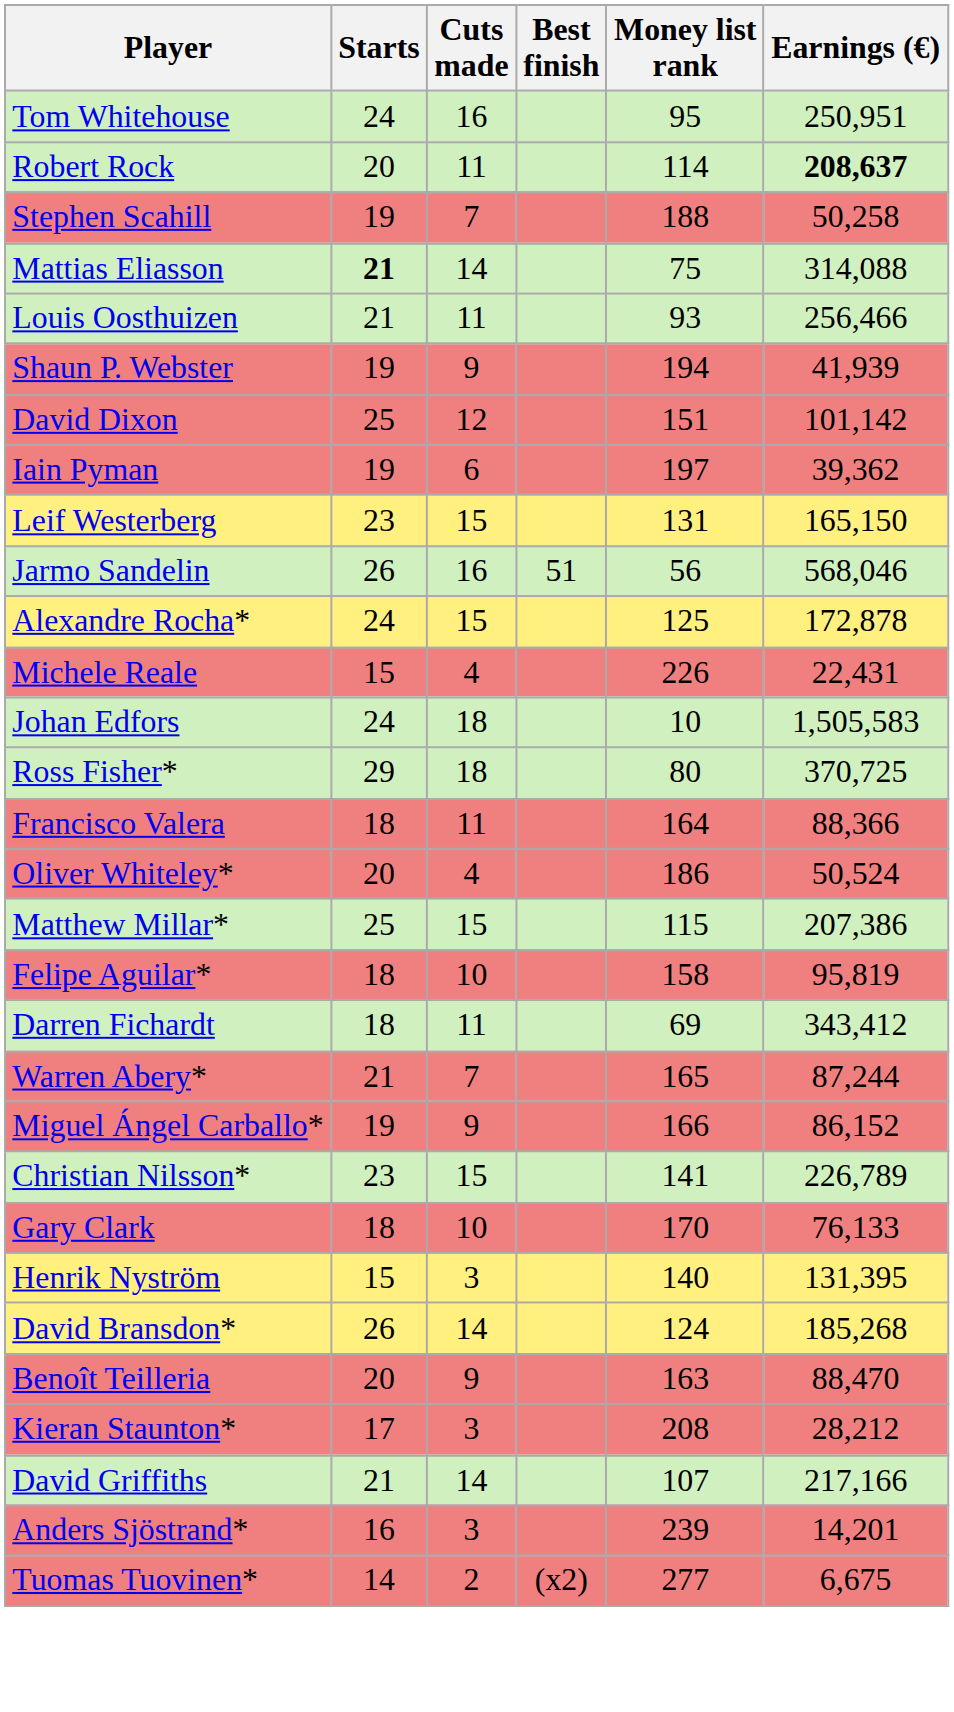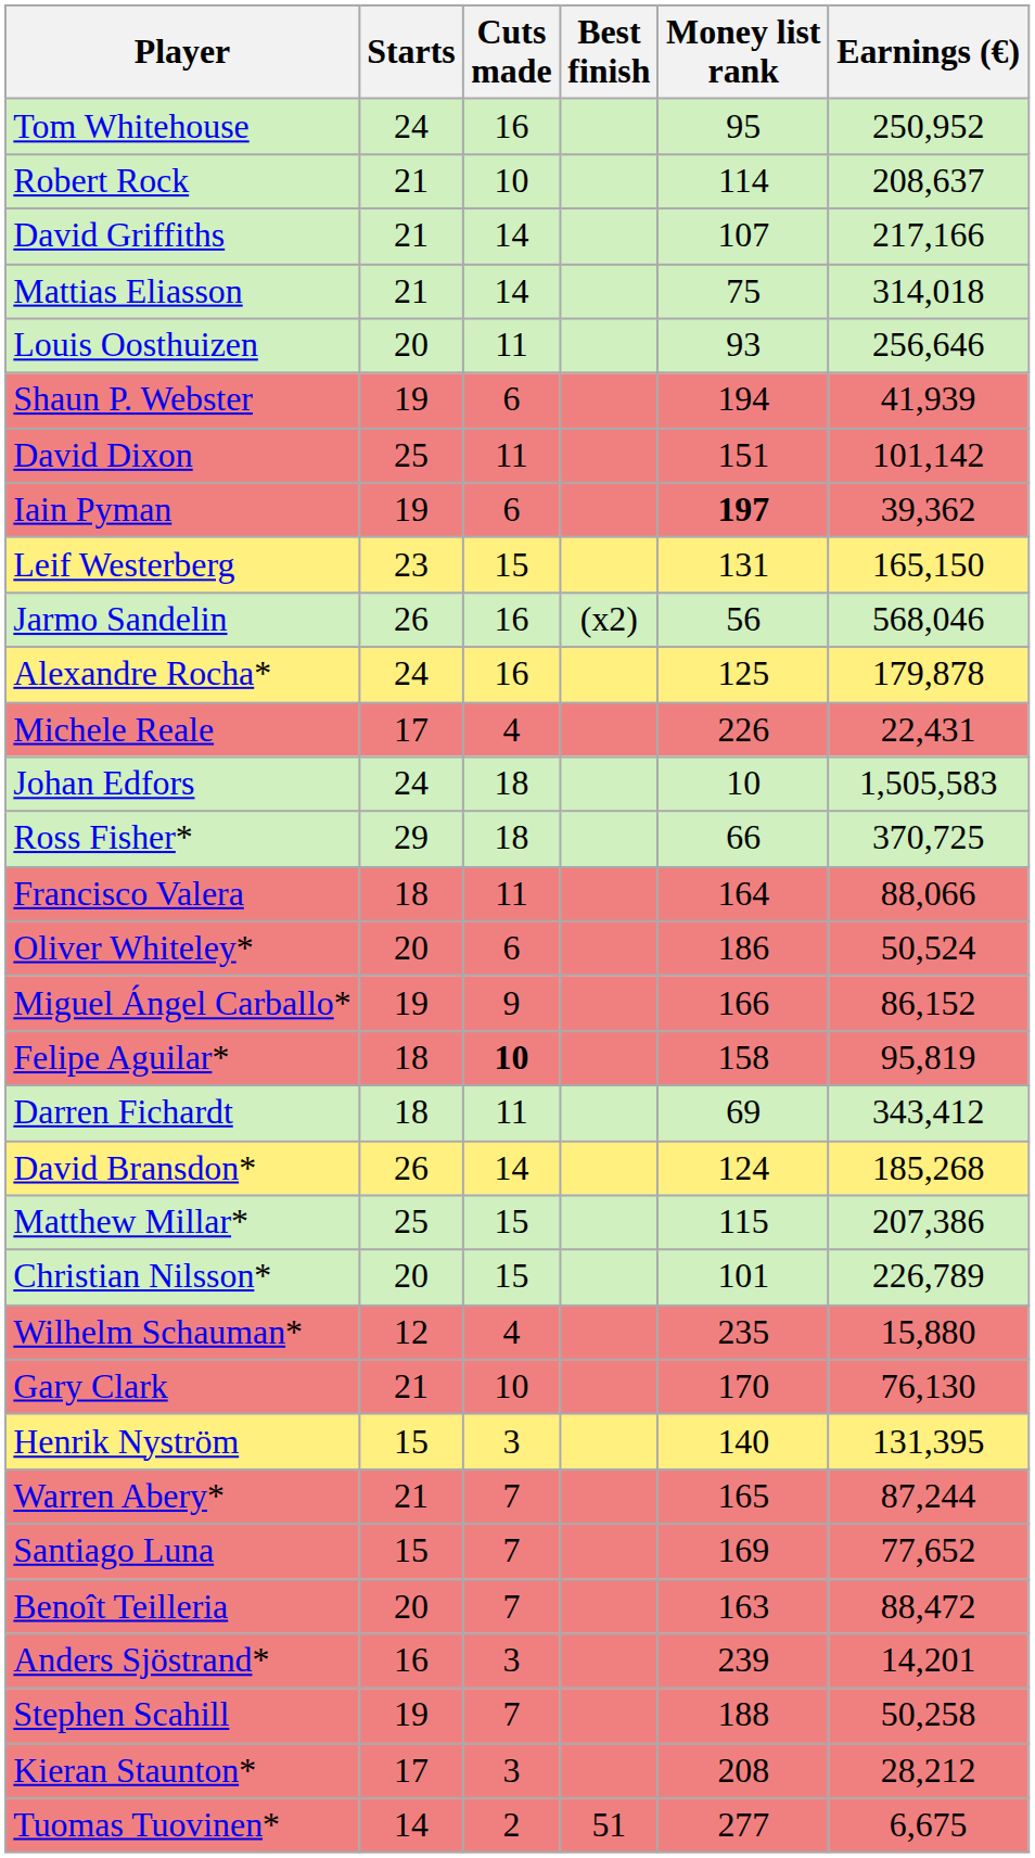Tom Whitehouse | Earnings (€): 250,951 -> 250,952
Robert Rock | Starts: 20 -> 21
Robert Rock | Cuts made: 11 -> 10
Robert Rock | Earnings (€): bold -> normal
rows swapped: David Griffiths <-> Stephen Scahill
Mattias Eliasson | Starts: bold -> normal
Mattias Eliasson | Earnings (€): 314,088 -> 314,018
Louis Oosthuizen | Starts: 21 -> 20
Louis Oosthuizen | Earnings (€): 256,466 -> 256,646
Shaun P. Webster | Cuts made: 9 -> 6
David Dixon | Cuts made: 12 -> 11
Iain Pyman | Money list rank: normal -> bold
Jarmo Sandelin | Best finish: 51 -> (x2)
Alexandre Rocha* | Cuts made: 15 -> 16
Alexandre Rocha* | Earnings (€): 172,878 -> 179,878
Michele Reale | Starts: 15 -> 17
Ross Fisher* | Money list rank: 80 -> 66
Francisco Valera | Earnings (€): 88,366 -> 88,066
Oliver Whiteley* | Cuts made: 4 -> 6
rows swapped: Miguel Ángel Carballo* <-> Matthew Millar*
Felipe Aguilar* | Cuts made: normal -> bold
rows swapped: David Bransdon* <-> Warren Abery*
Christian Nilsson* | Starts: 23 -> 20
Christian Nilsson* | Money list rank: 141 -> 101
+ row: Wilhelm Schauman* | 12 | 4 | 235 | 15,880
Gary Clark | Starts: 18 -> 21
Gary Clark | Earnings (€): 76,133 -> 76,130
+ row: Santiago Luna | 15 | 7 | 169 | 77,652
Benoît Teilleria | Cuts made: 9 -> 7
Benoît Teilleria | Earnings (€): 88,470 -> 88,472
rows swapped: Kieran Staunton* <-> Anders Sjöstrand*
Tuomas Tuovinen* | Best finish: (x2) -> 51
